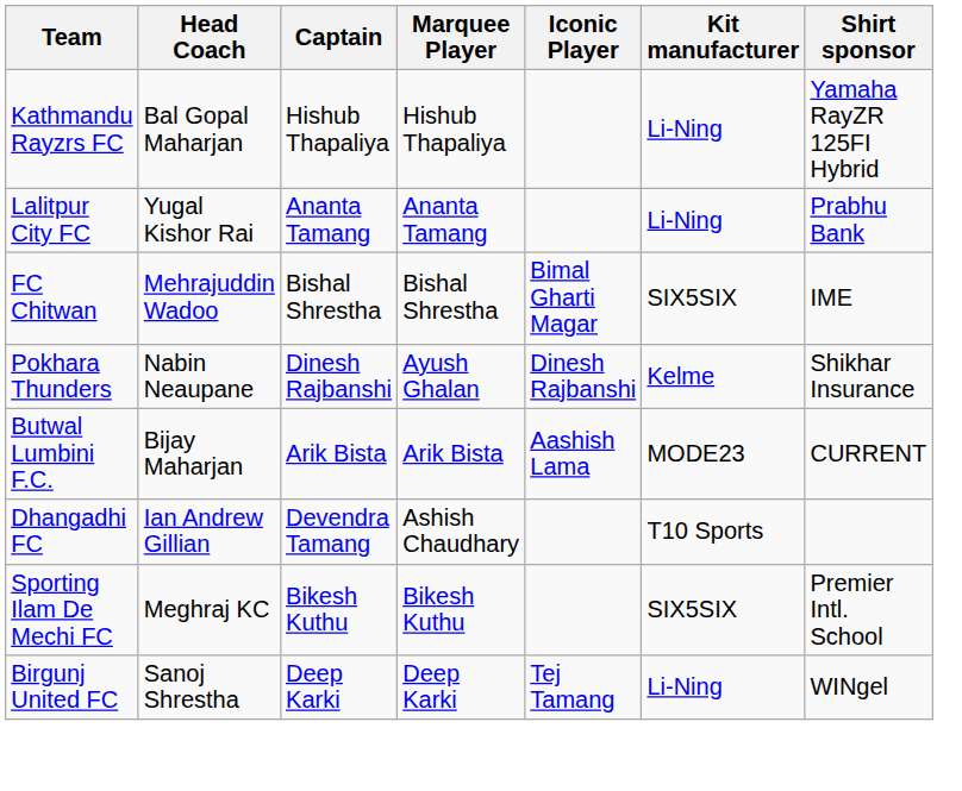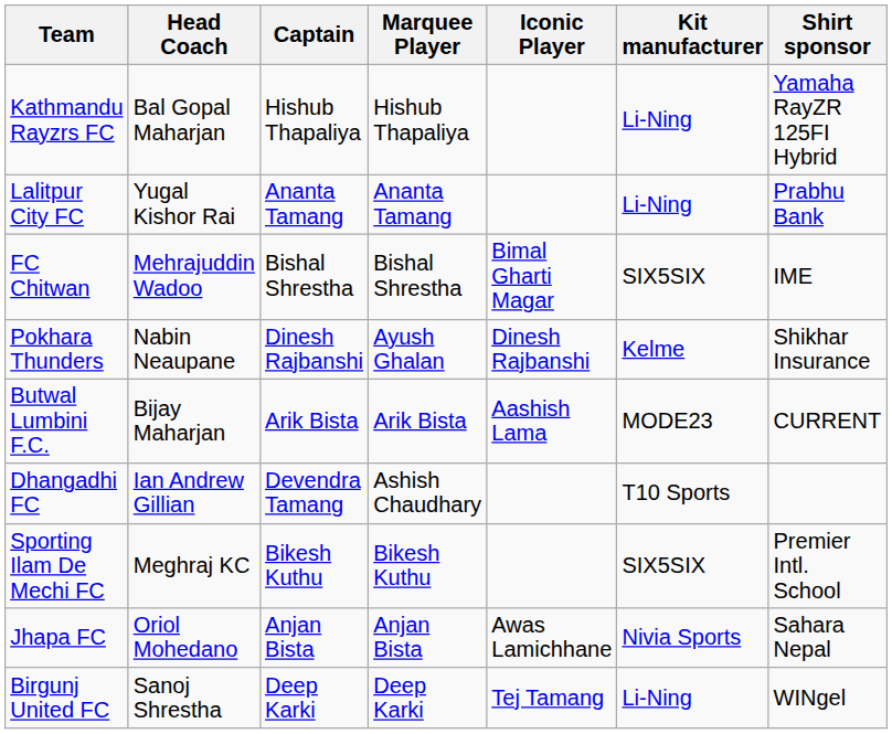+ row: Jhapa FC | Oriol Mohedano | Anjan Bista | Anjan Bista | Awas Lamichhane | Nivia Sports | Sahara Nepal
